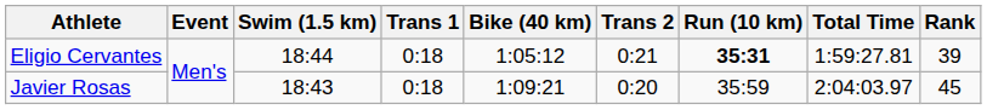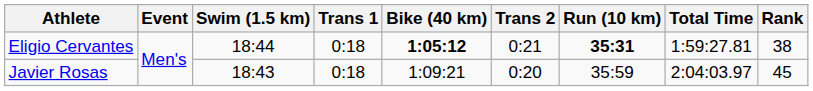Eligio Cervantes | Bike (40 km): normal -> bold
Eligio Cervantes | Rank: 39 -> 38
